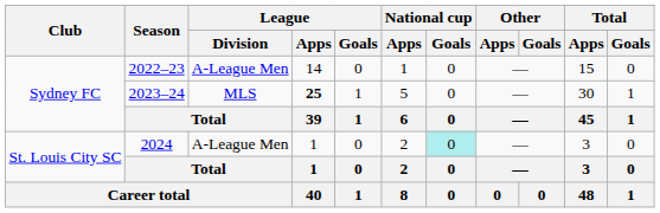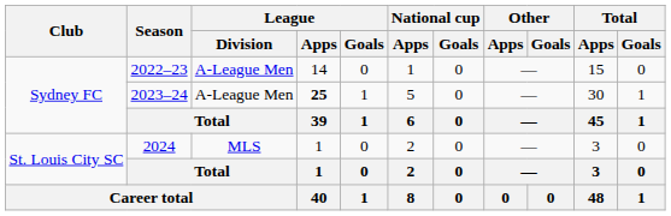2023–24 | League / Division: MLS -> A-League Men
2024 | League / Division: A-League Men -> MLS
2024 | National cup / Goals: paleturquoise background -> no background
